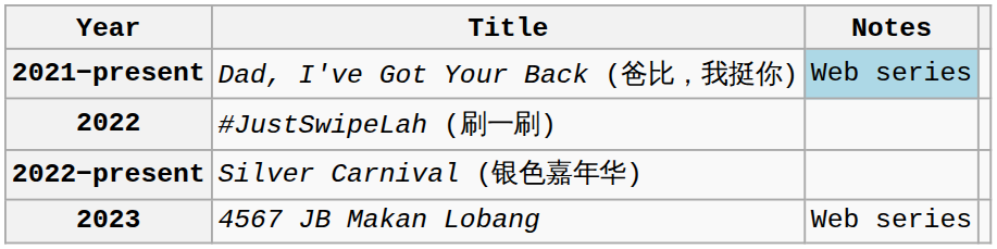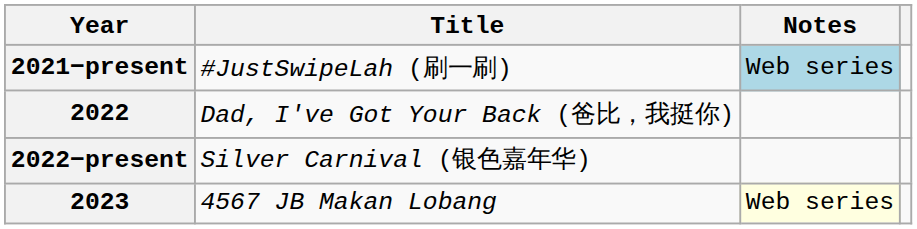2021−present | Title: Dad, I've Got Your Back (爸比，我挺你) -> #JustSwipeLah (刷一刷)
2022 | Title: #JustSwipeLah (刷一刷) -> Dad, I've Got Your Back (爸比，我挺你)
2023 | Notes: no background -> lightyellow background
